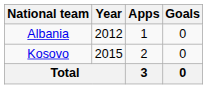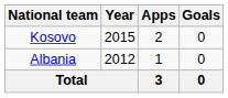rows swapped: Albania <-> Kosovo
